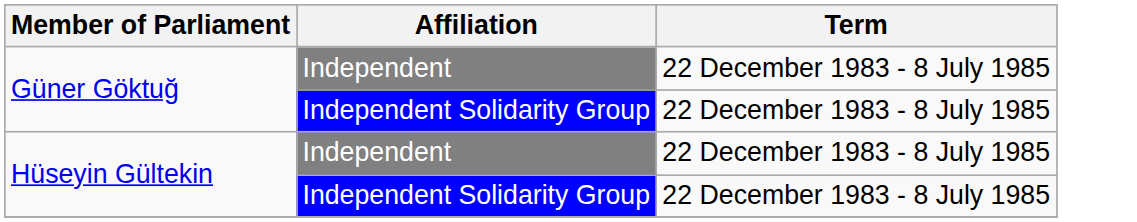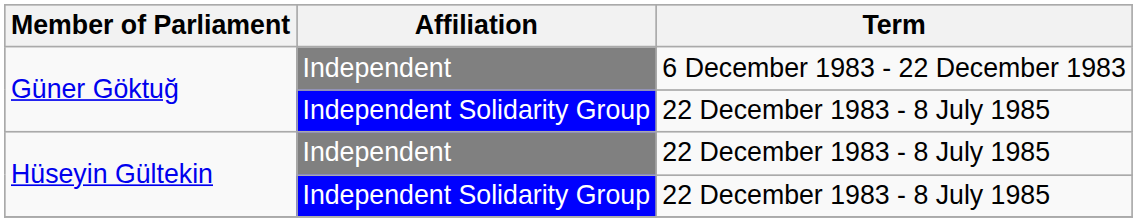Güner Göktuğ / Independent | Term: 22 December 1983 - 8 July 1985 -> 6 December 1983 - 22 December 1983
